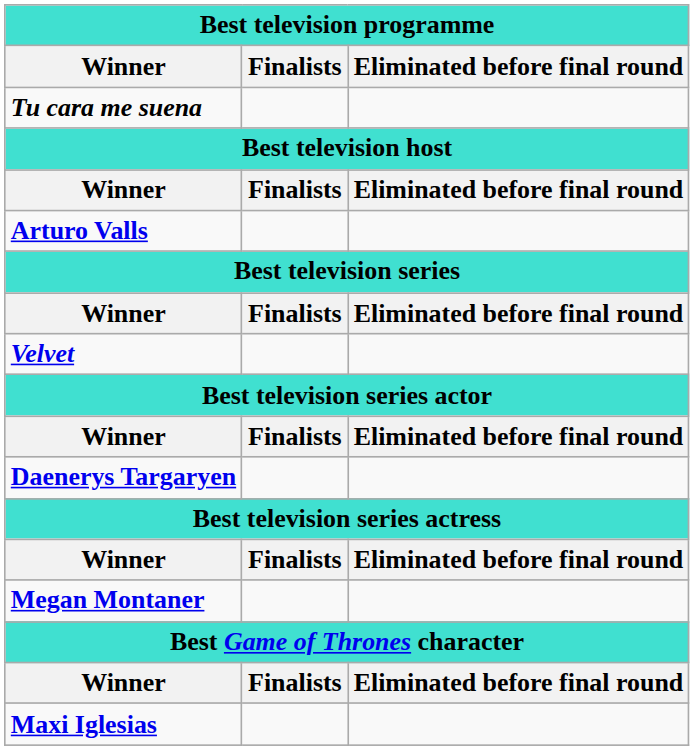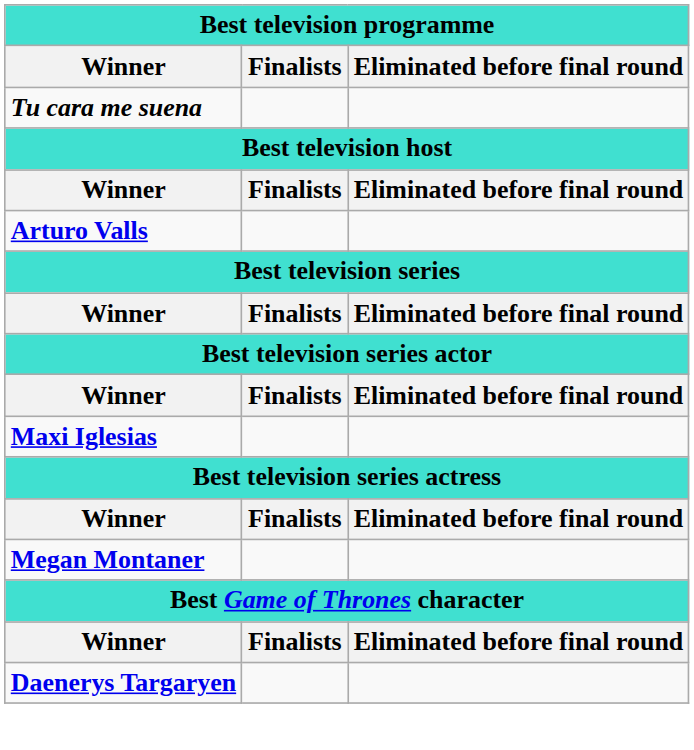- row: Velvet
rows swapped: Maxi Iglesias <-> Daenerys Targaryen
